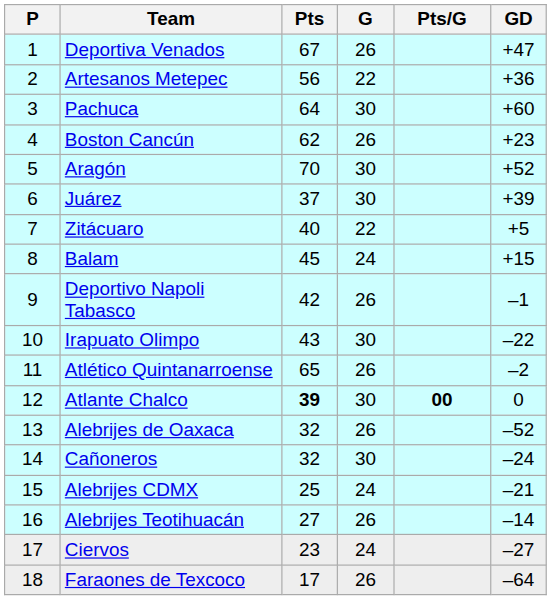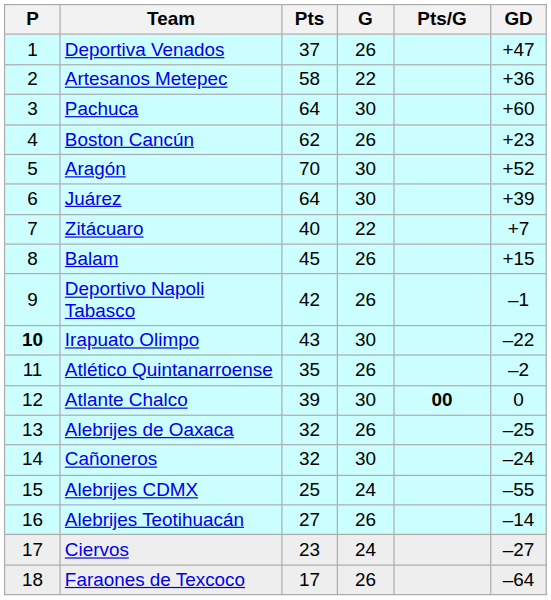Deportiva Venados | Pts: 67 -> 37
Artesanos Metepec | Pts: 56 -> 58
Juárez | Pts: 37 -> 64
Zitácuaro | GD: +5 -> +7
Balam | G: 24 -> 26
Irapuato Olimpo | P: normal -> bold
Atlético Quintanarroense | Pts: 65 -> 35
Atlante Chalco | Pts: bold -> normal
Alebrijes de Oaxaca | GD: –52 -> –25
Alebrijes CDMX | GD: –21 -> –55
